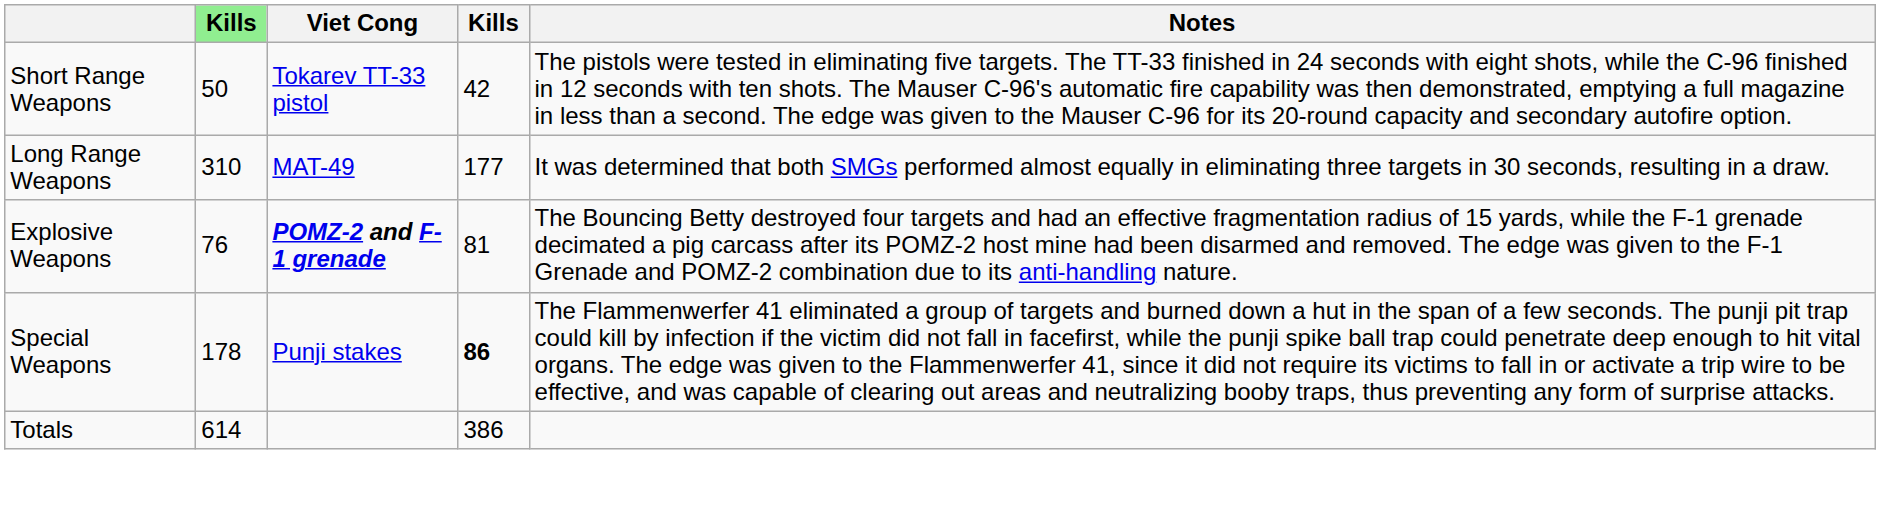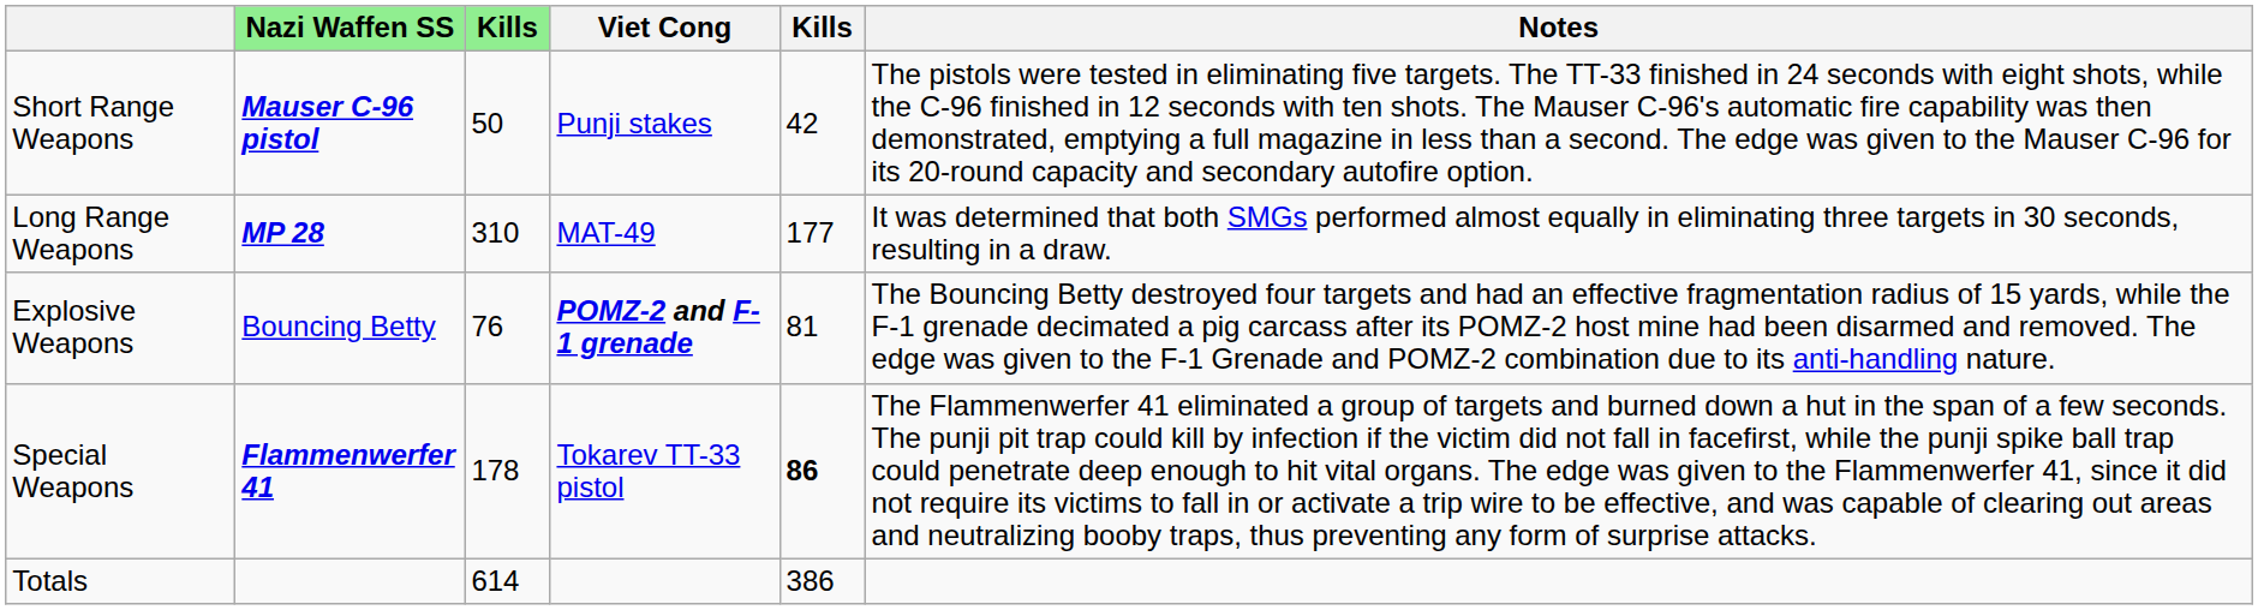+ column: Nazi Waffen SS | Mauser C-96 pistol | MP 28 | Bouncing Betty | Flammenwerfer 41
Short Range Weapons | Viet Cong: Tokarev TT-33 pistol -> Punji stakes
Special Weapons | Viet Cong: Punji stakes -> Tokarev TT-33 pistol
